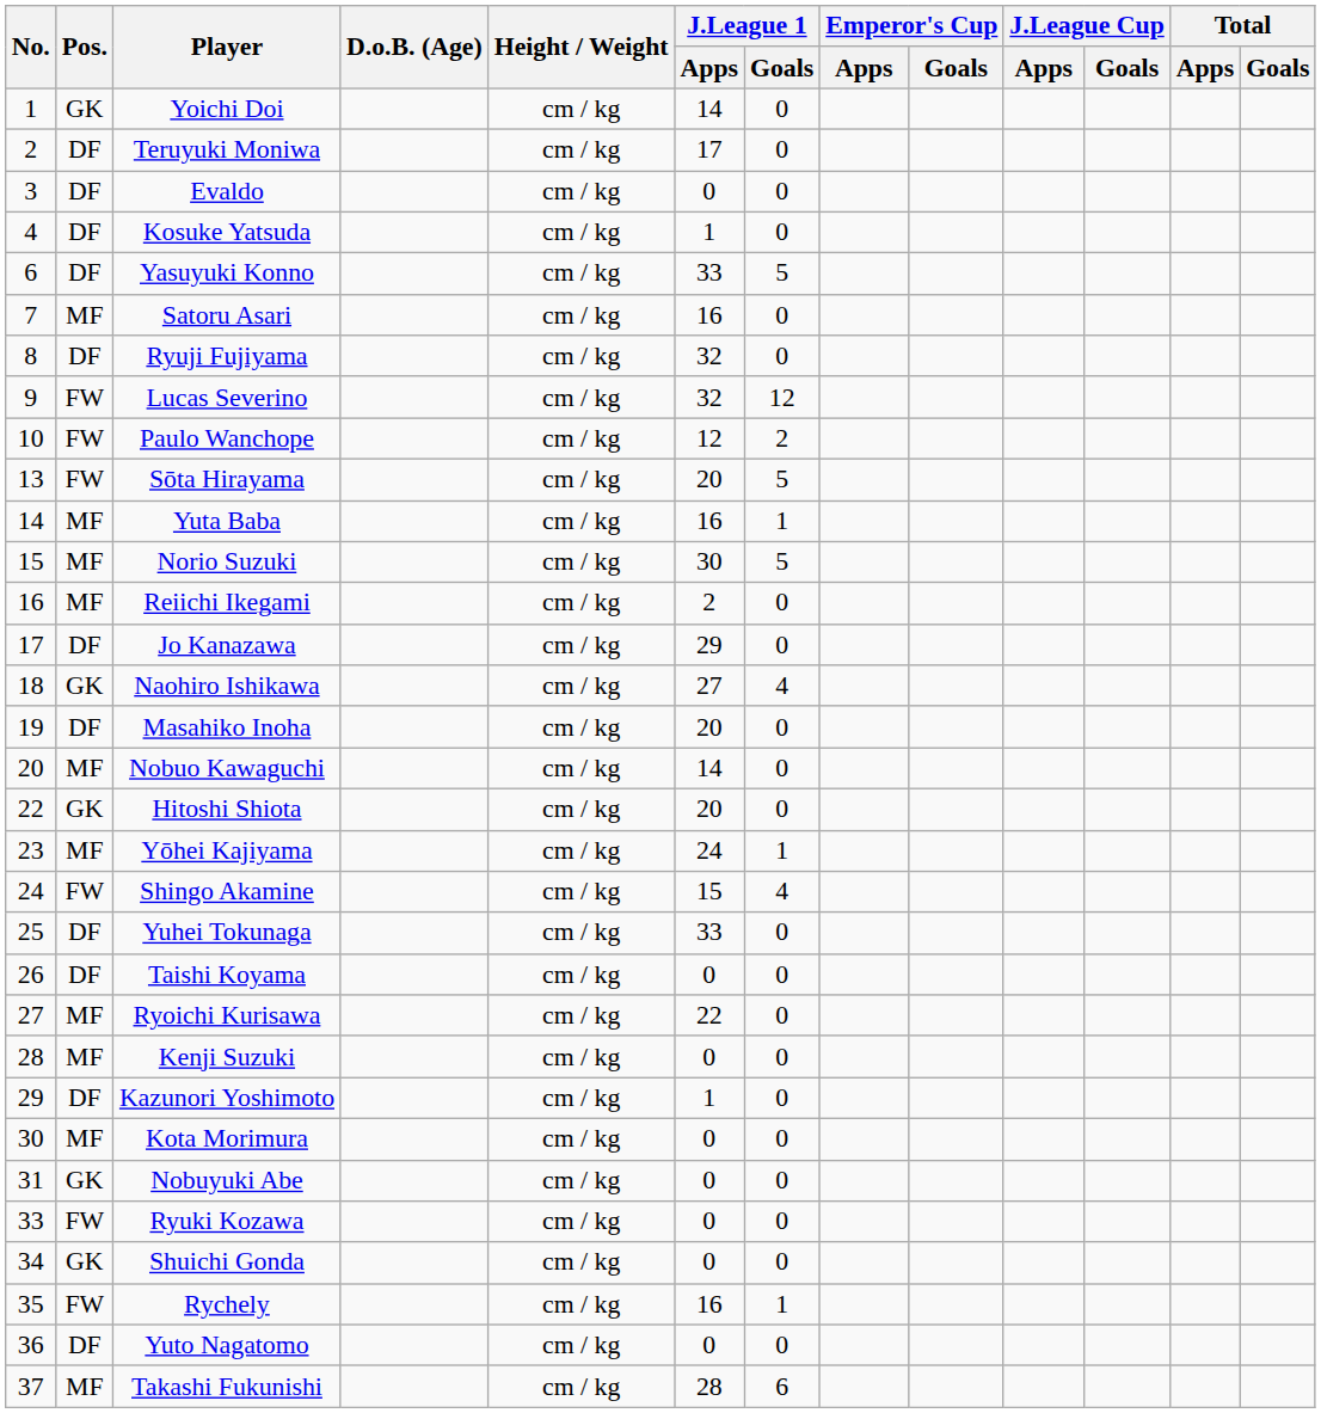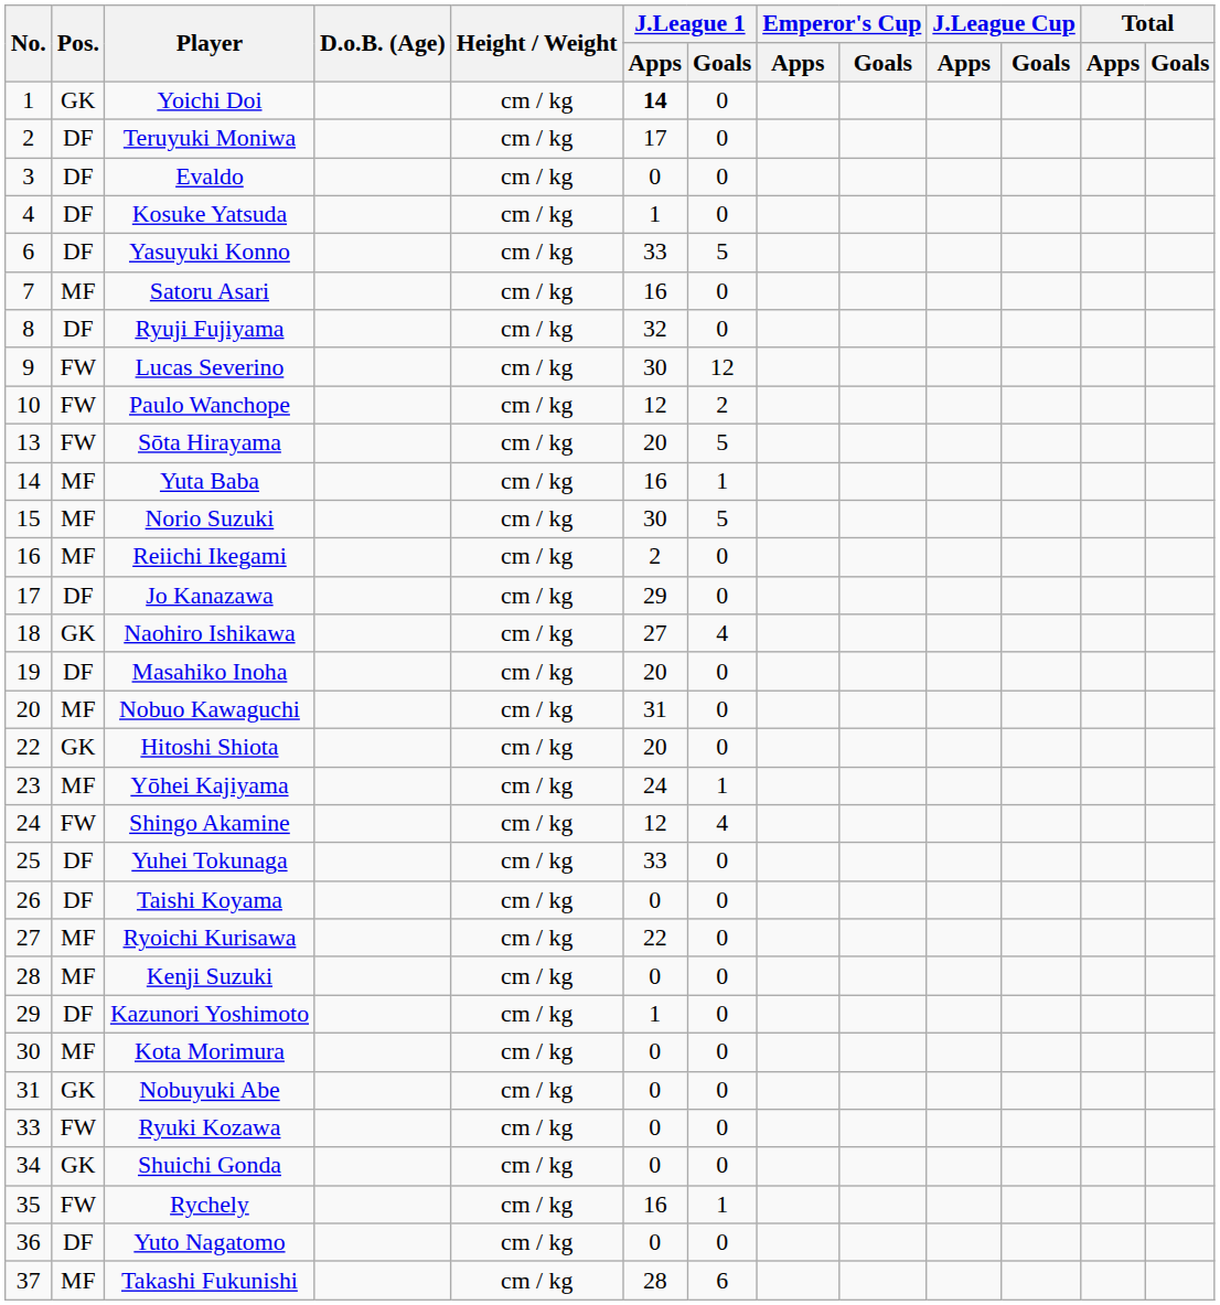Yoichi Doi | J.League 1 / Apps: normal -> bold
Lucas Severino | J.League 1 / Apps: 32 -> 30
Nobuo Kawaguchi | J.League 1 / Apps: 14 -> 31
Shingo Akamine | J.League 1 / Apps: 15 -> 12
